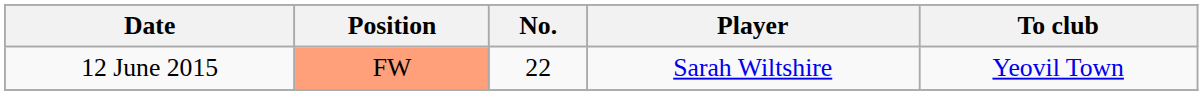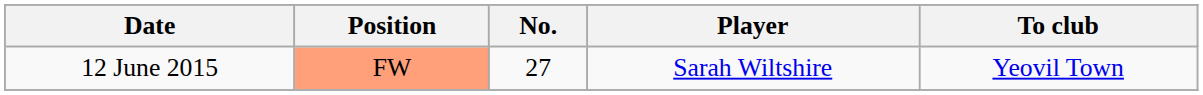12 June 2015 | No.: 22 -> 27
